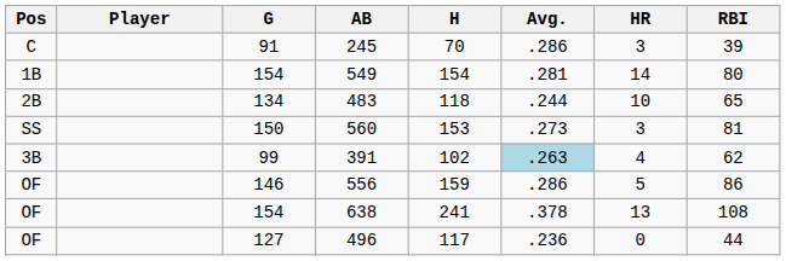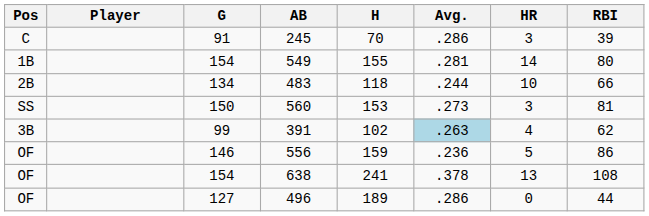549 | H: 154 -> 155
483 | RBI: 65 -> 66
556 | Avg.: .286 -> .236
496 | H: 117 -> 189
496 | Avg.: .236 -> .286
